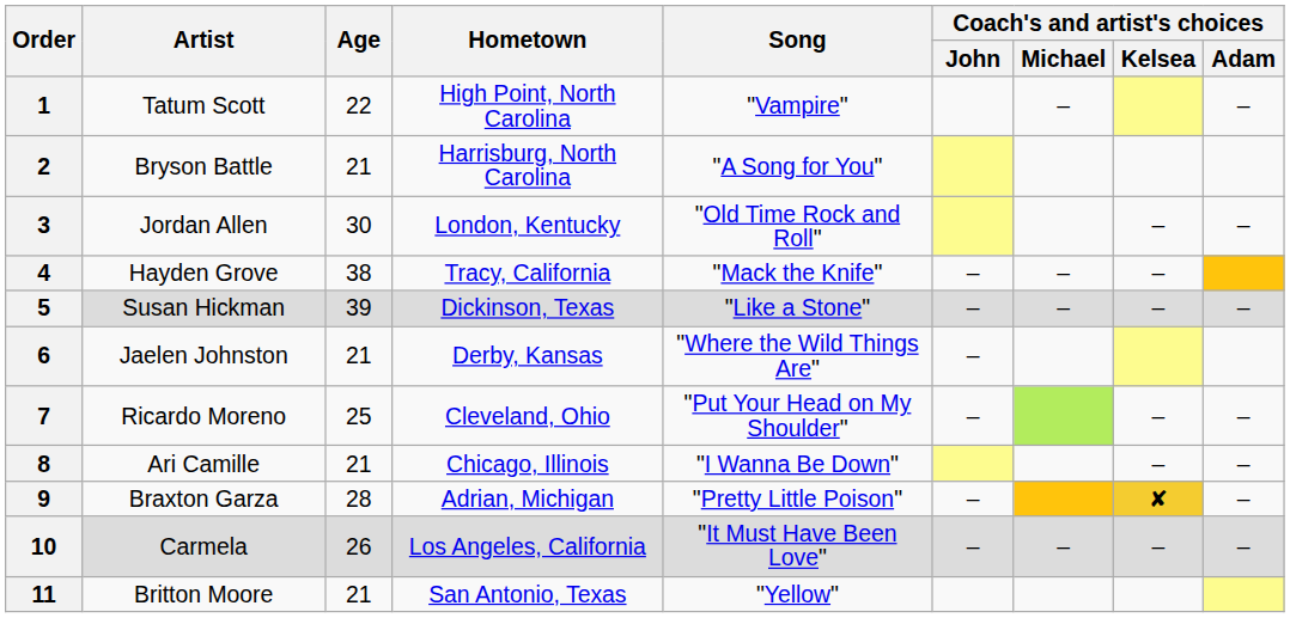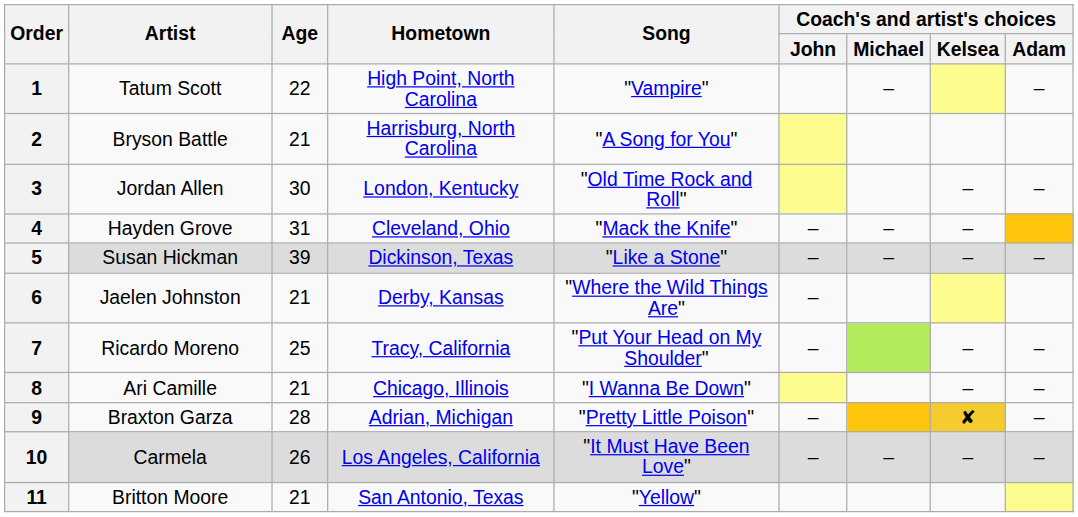4 | Age: 38 -> 31
4 | Hometown: Tracy, California -> Cleveland, Ohio
7 | Hometown: Cleveland, Ohio -> Tracy, California
